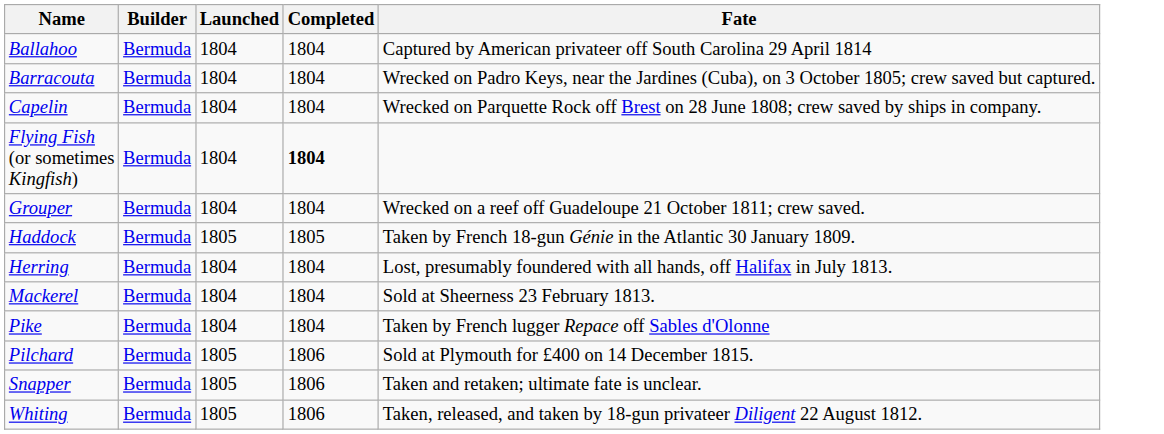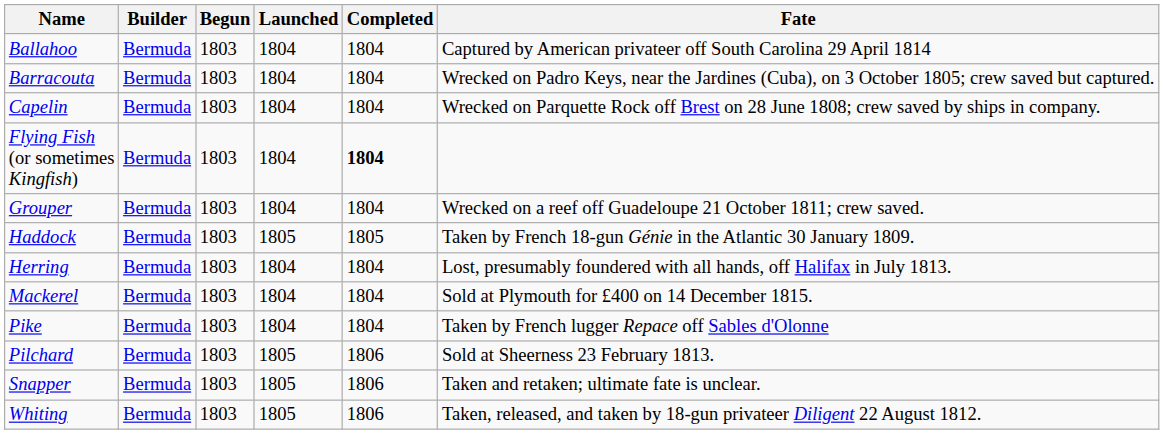+ column: Begun | 1803 | 1803 | 1803 | 1803 | 1803 | 1803 | 1803 | 1803 | 1803 | 1803 | 1803 | 1803
Mackerel | Fate: Sold at Sheerness 23 February 1813. -> Sold at Plymouth for £400 on 14 December 1815.
Pilchard | Fate: Sold at Plymouth for £400 on 14 December 1815. -> Sold at Sheerness 23 February 1813.
